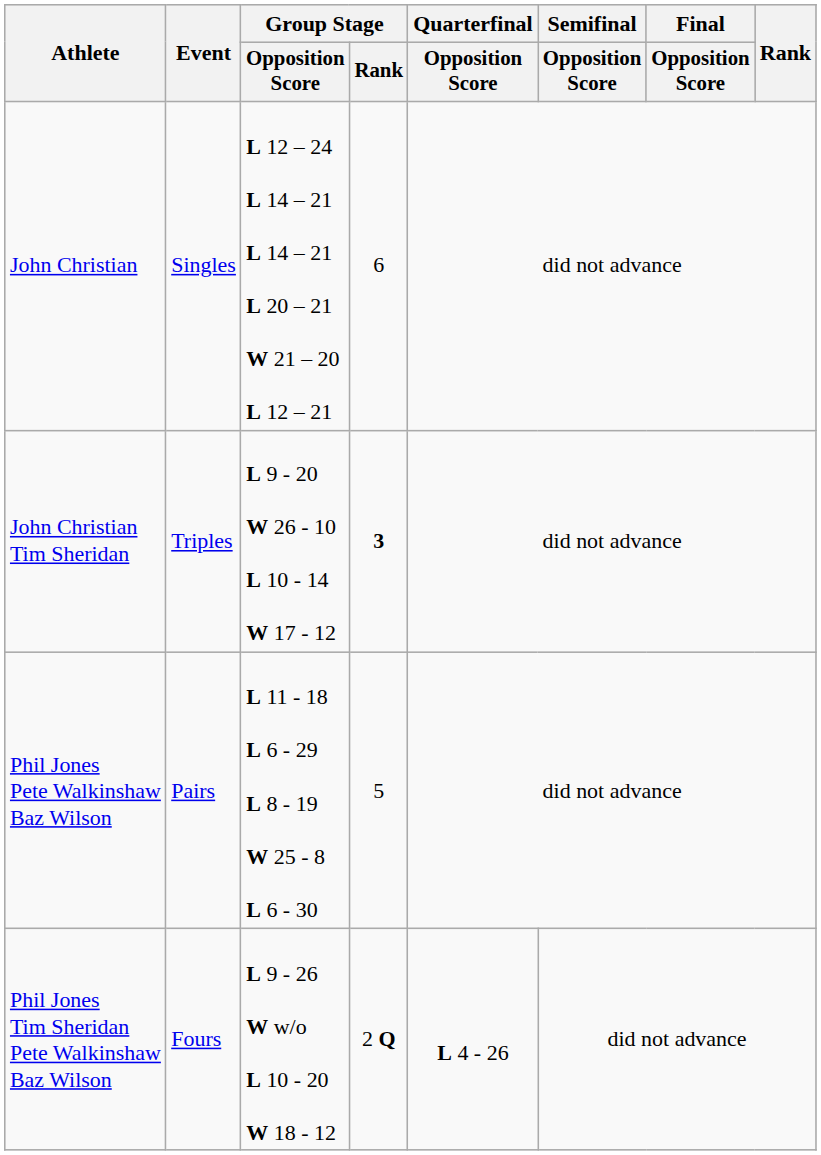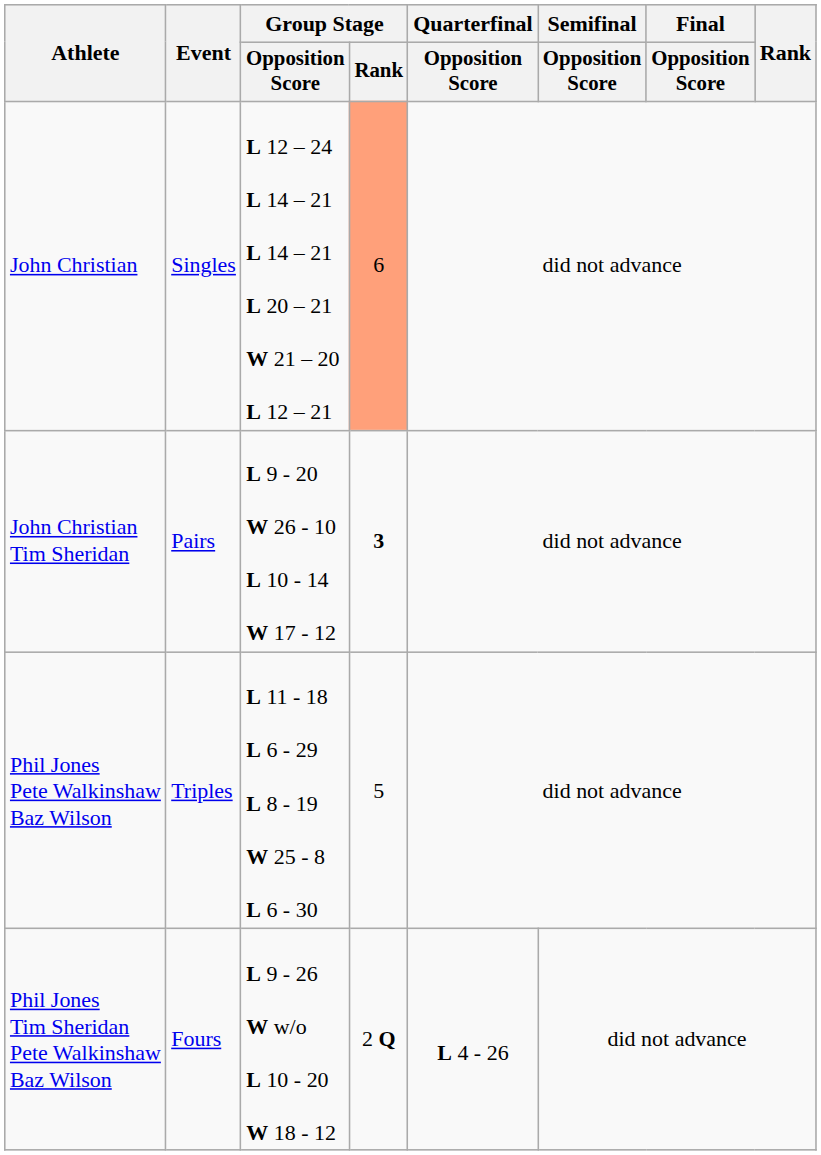John Christian | Group Stage / Rank: no background -> lightsalmon background
John Christian Tim Sheridan | Event: Triples -> Pairs
Phil Jones Pete Walkinshaw Baz Wilson | Event: Pairs -> Triples
